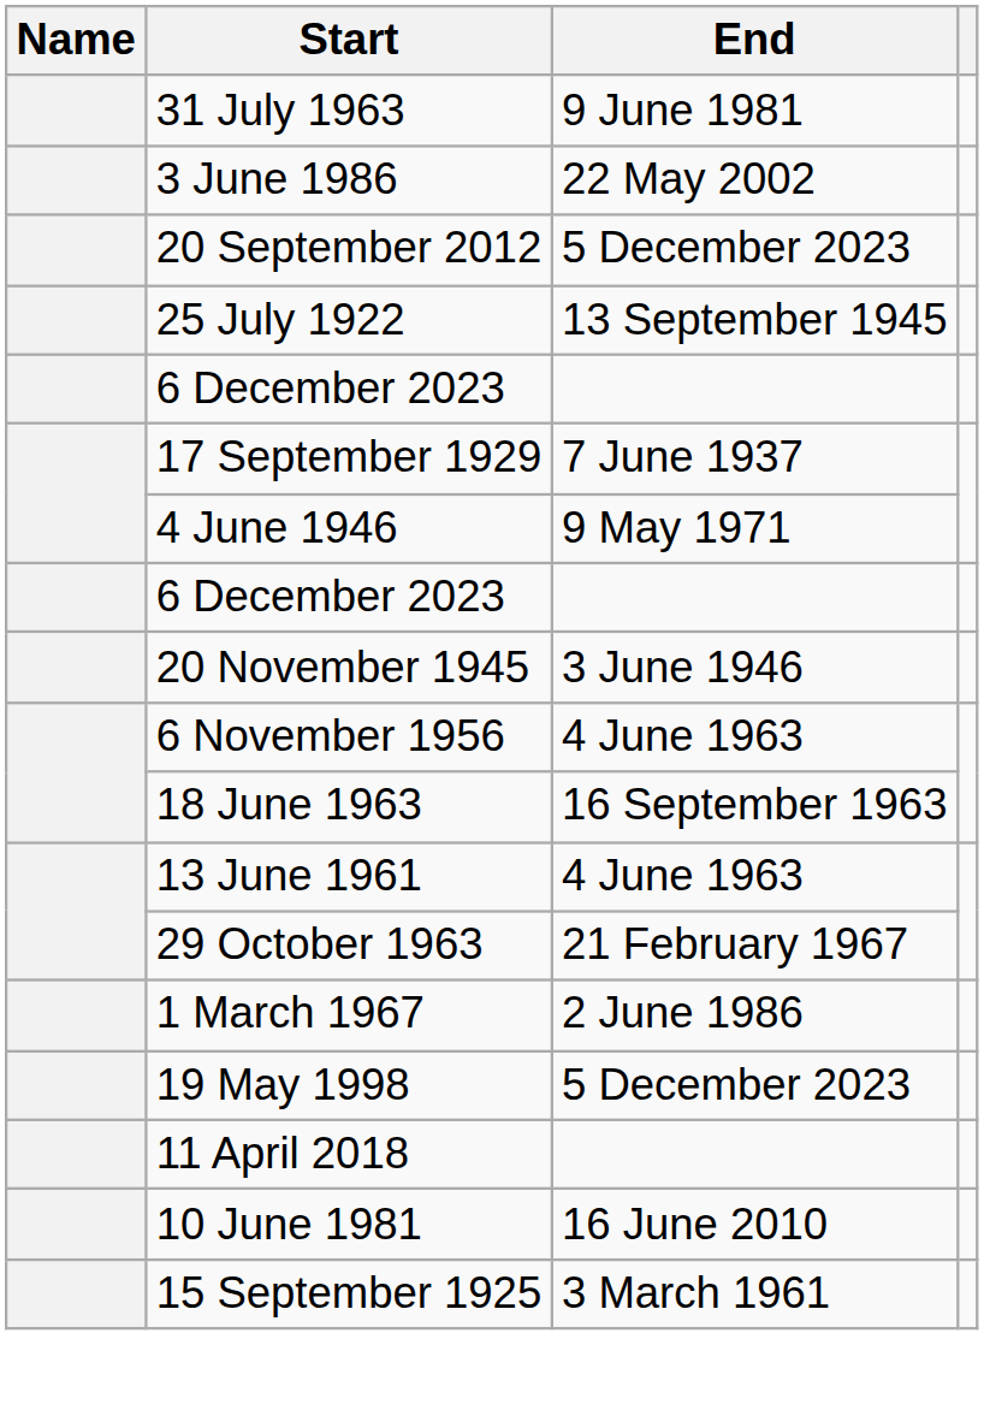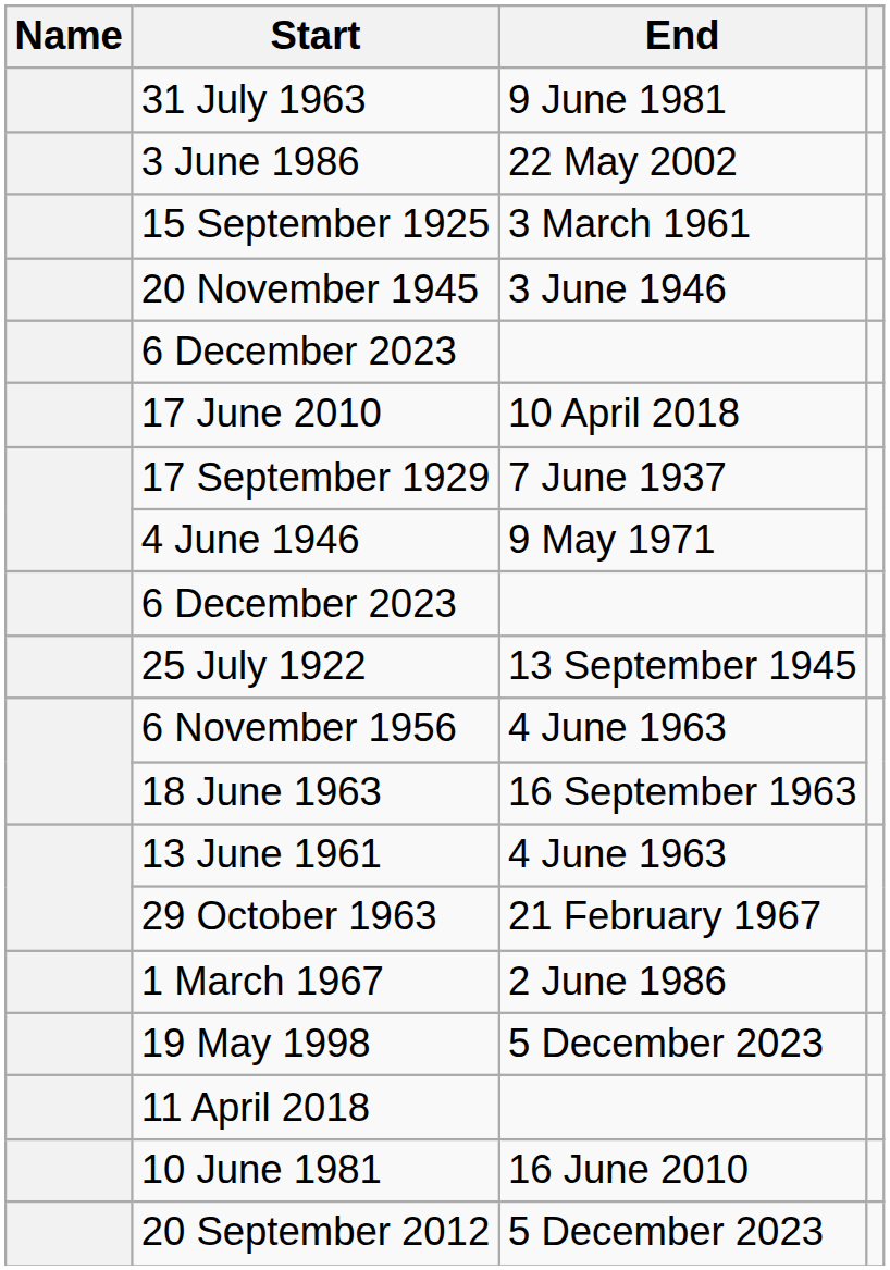rows swapped: 20 September 2012 <-> 15 September 1925
rows swapped: 20 November 1945 <-> 25 July 1922
+ row: 17 June 2010 | 10 April 2018
